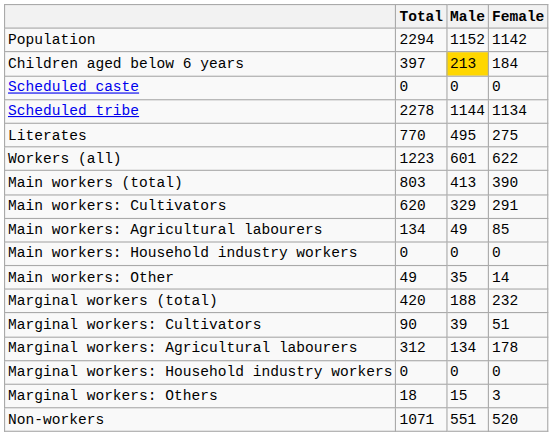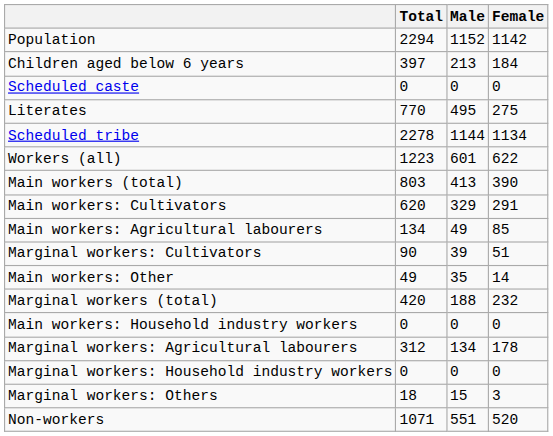Children aged below 6 years | Male: gold background -> no background
rows swapped: Scheduled tribe <-> Literates
rows swapped: Main workers: Household industry workers <-> Marginal workers: Cultivators
